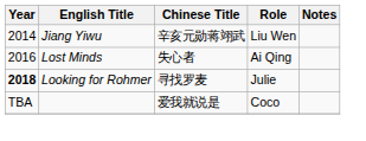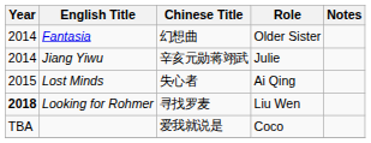+ row: 2014 | Fantasia | 幻想曲 | Older Sister
Jiang Yiwu | Role: Liu Wen -> Julie
Lost Minds | Year: 2016 -> 2015
Looking for Rohmer | Role: Julie -> Liu Wen
